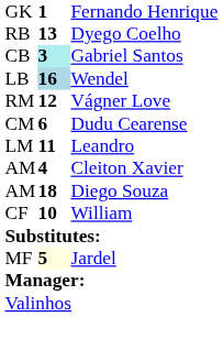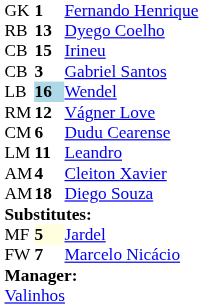+ row: CB | 15 | Irineu
Gabriel Santos | column 2: paleturquoise background -> no background
- row: CF | 10 | William
+ row: FW | 7 | Marcelo Nicácio
